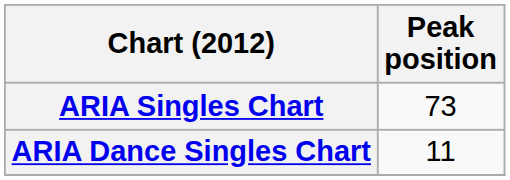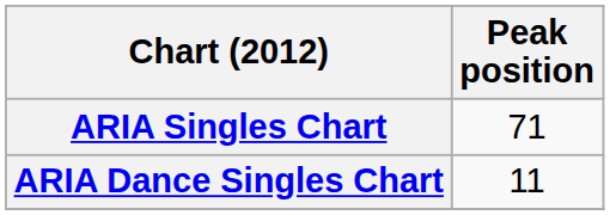ARIA Singles Chart | Peak position: 73 -> 71
